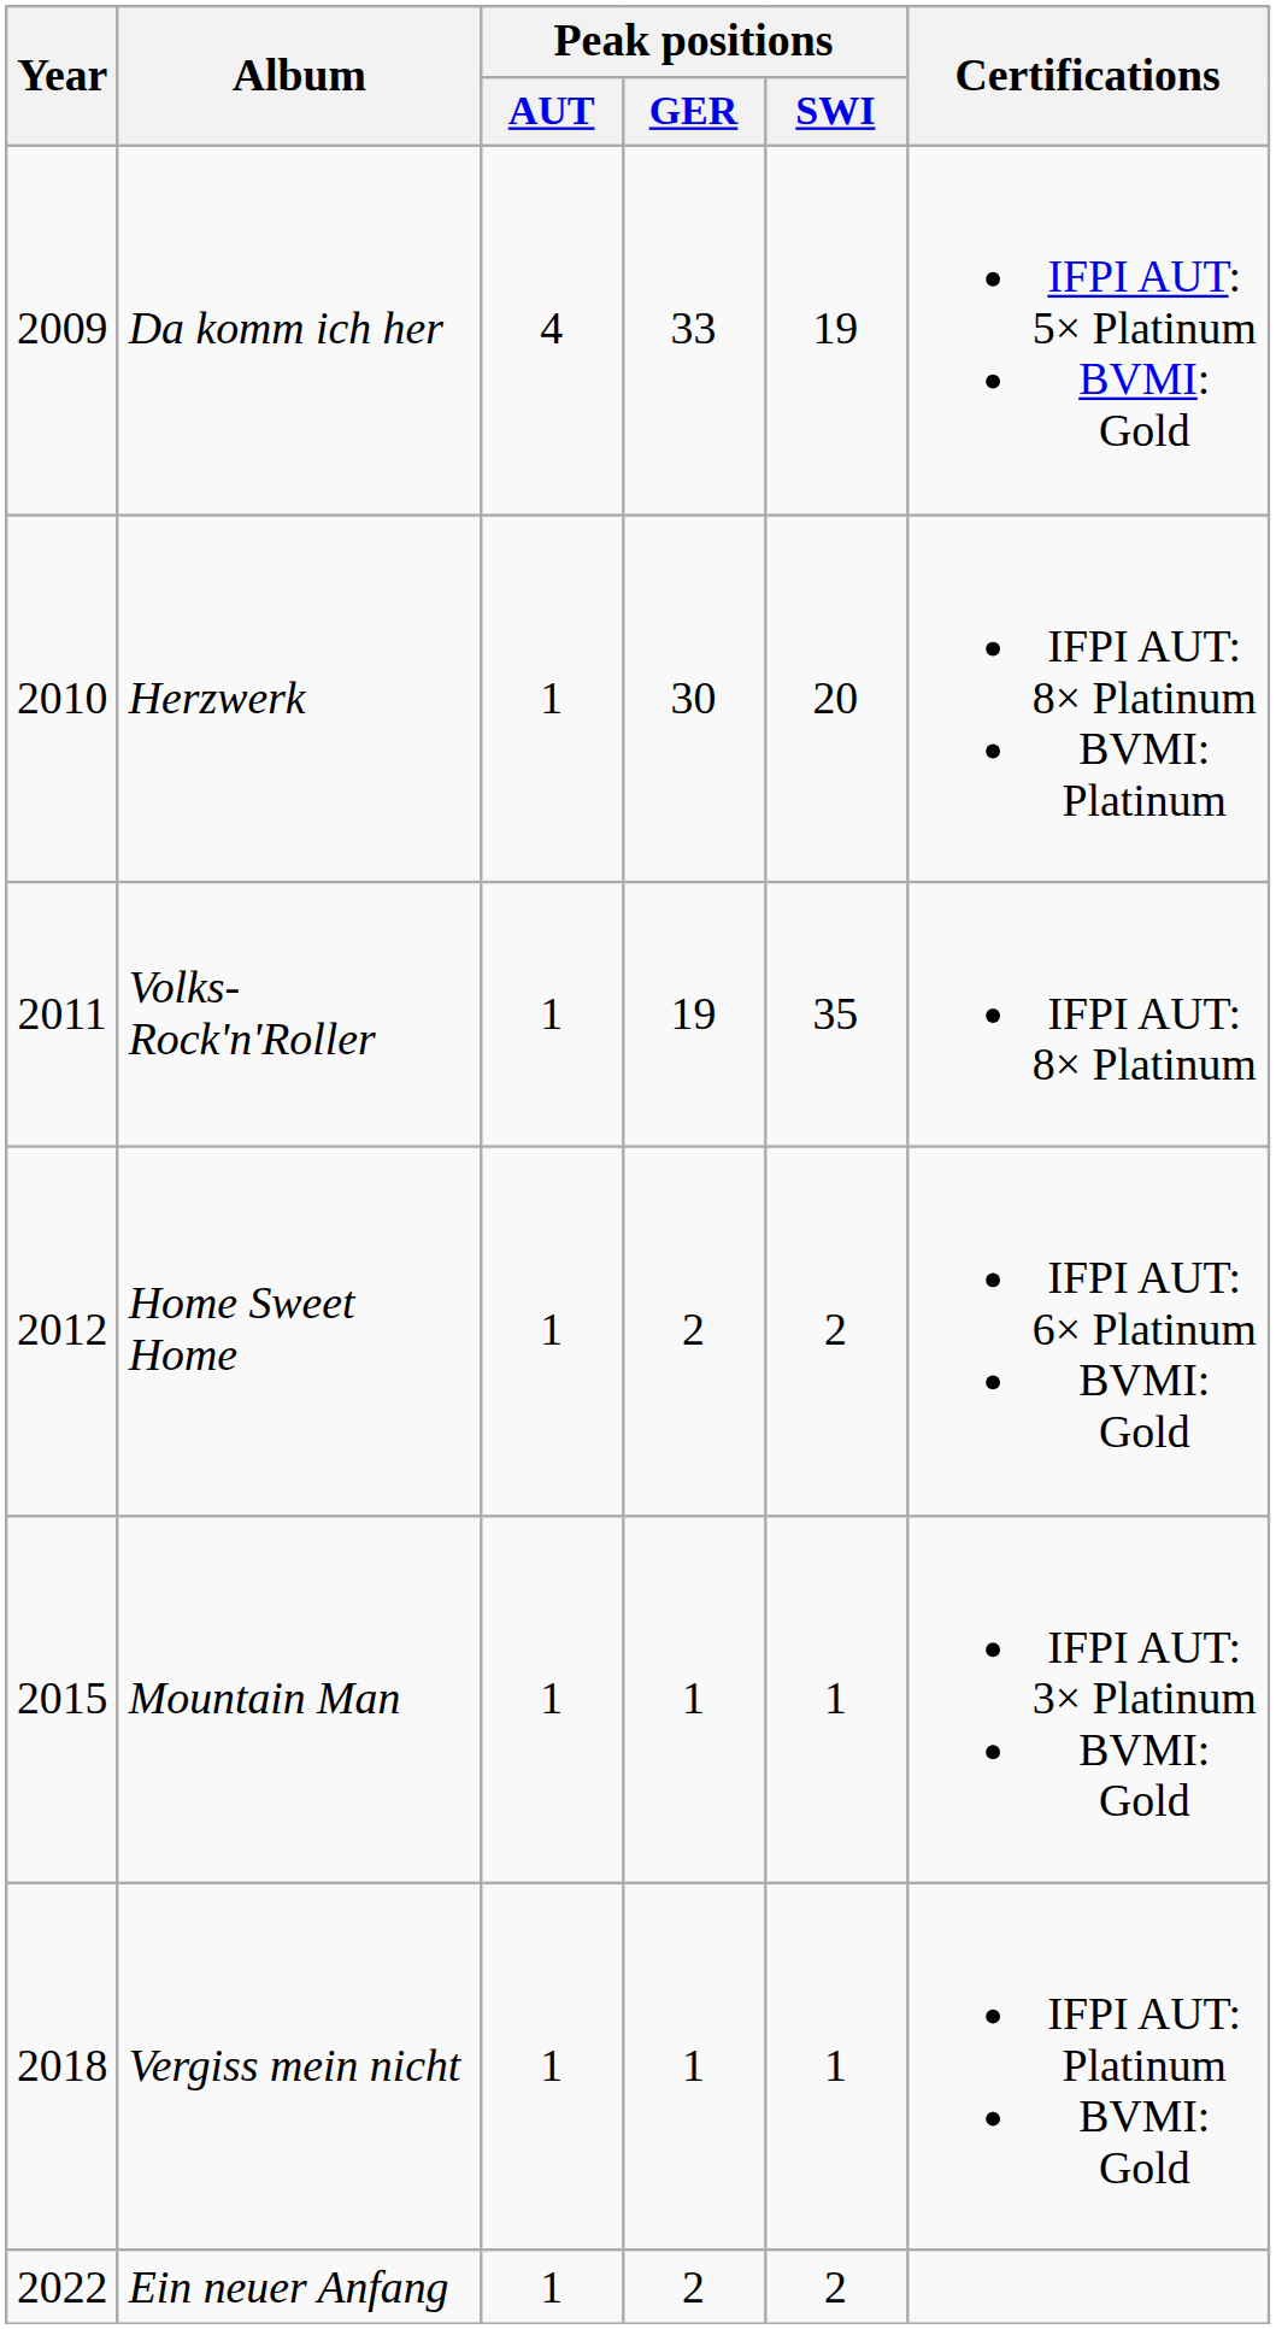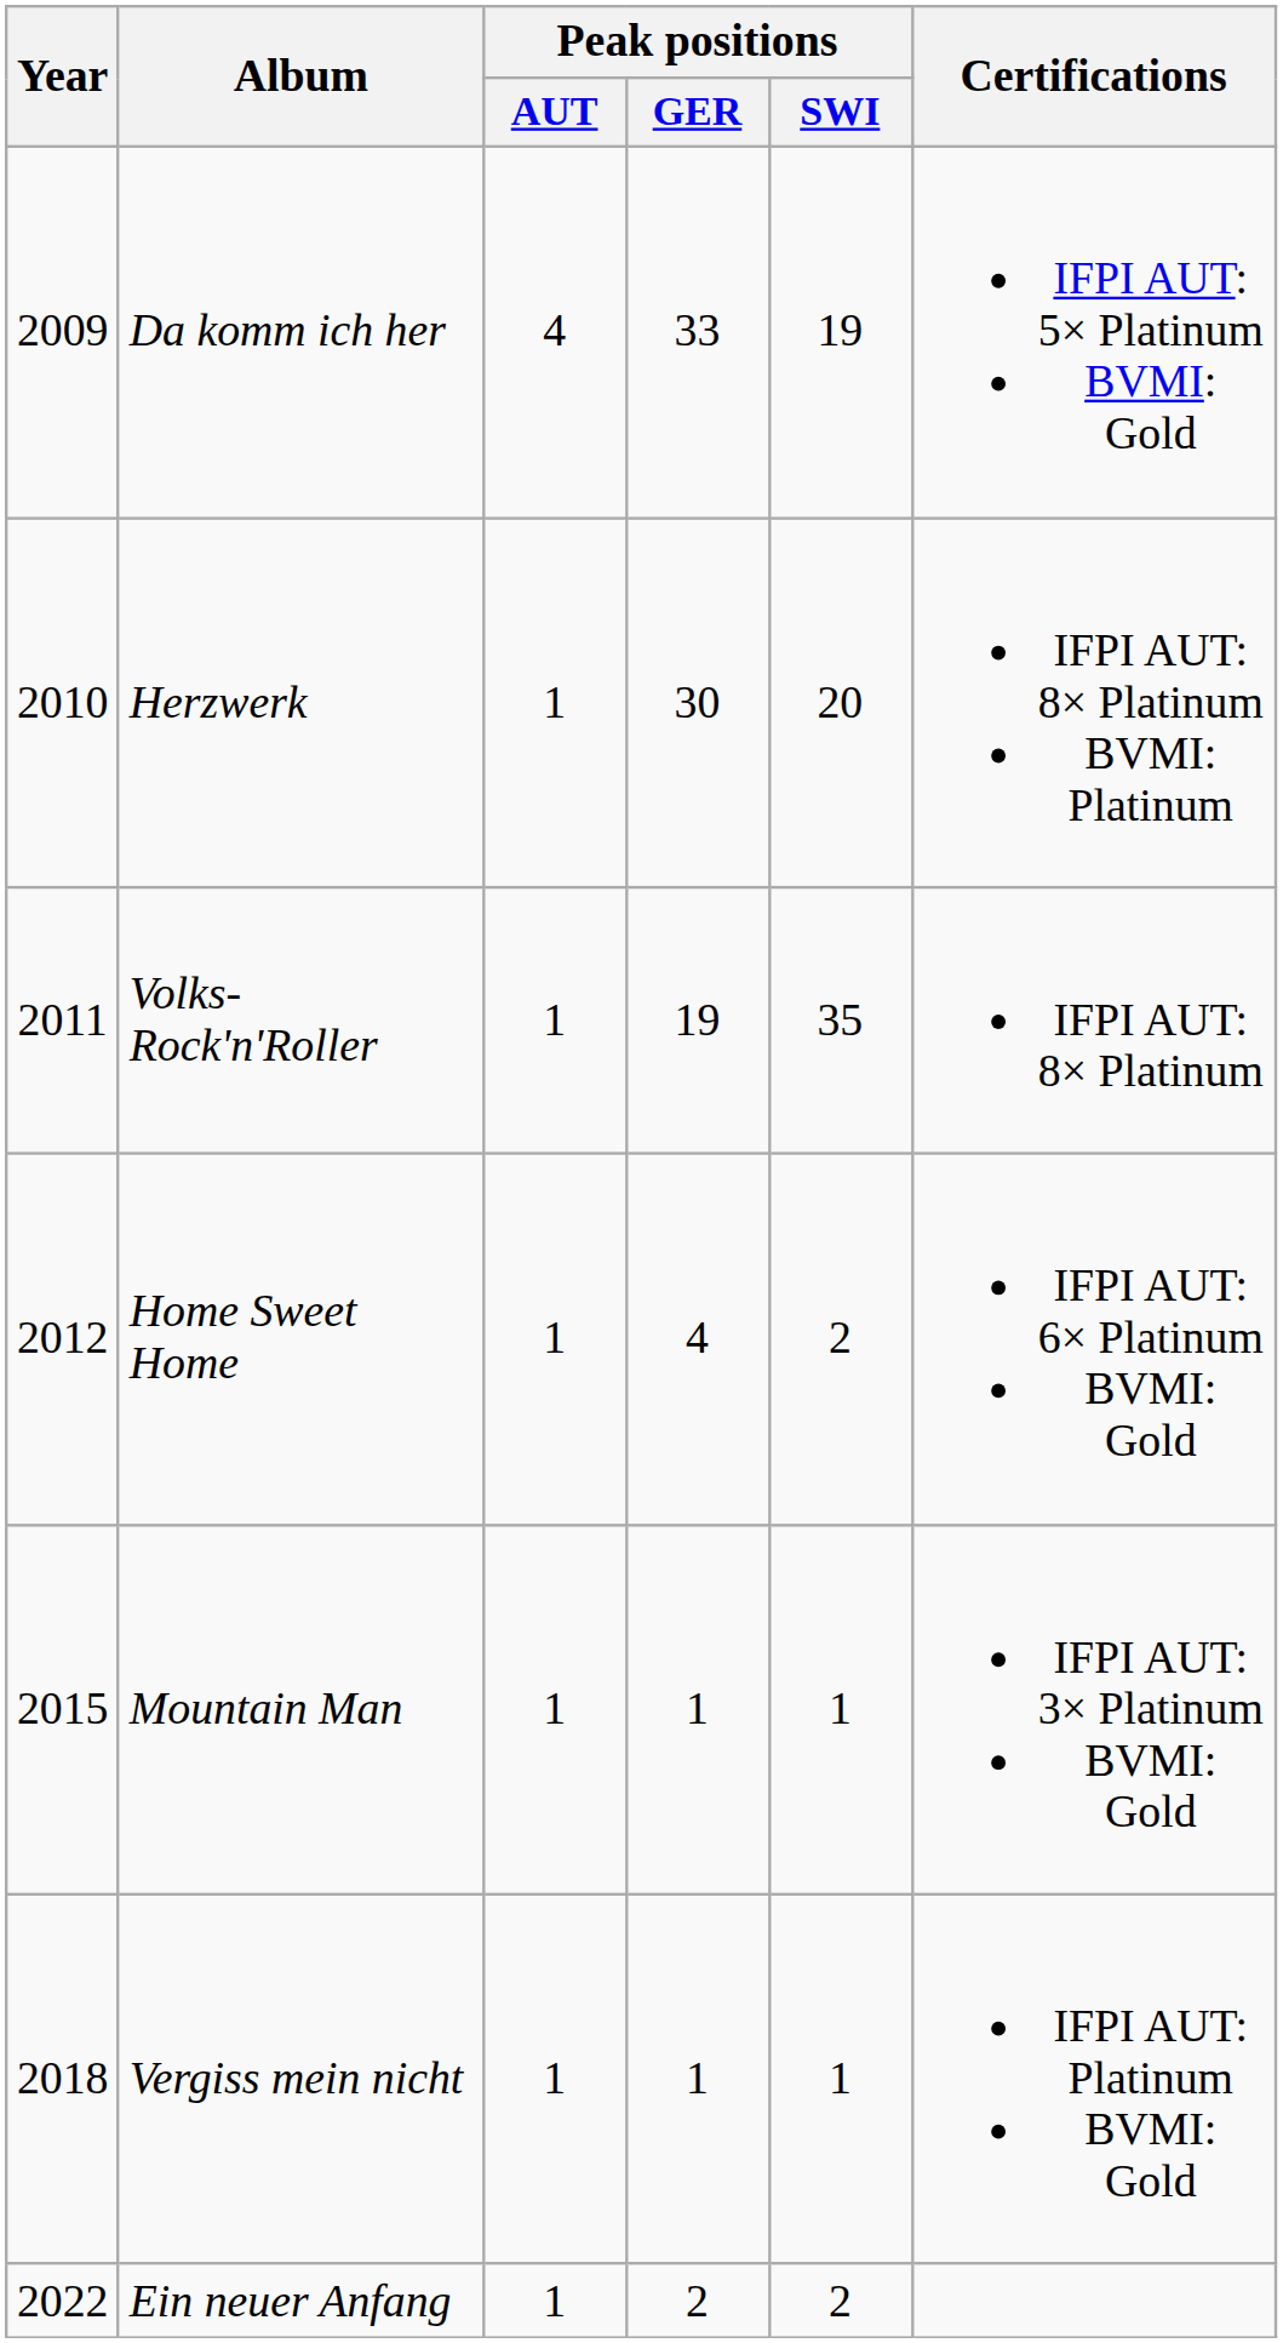Home Sweet Home | Peak positions / GER: 2 -> 4
